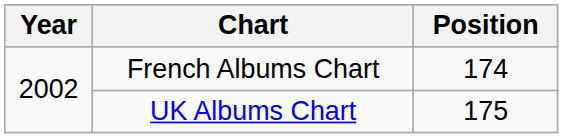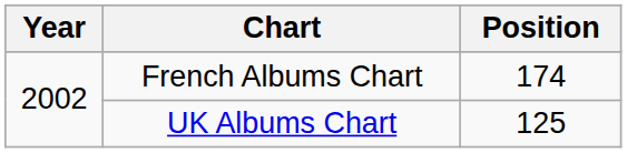UK Albums Chart | Position: 175 -> 125
